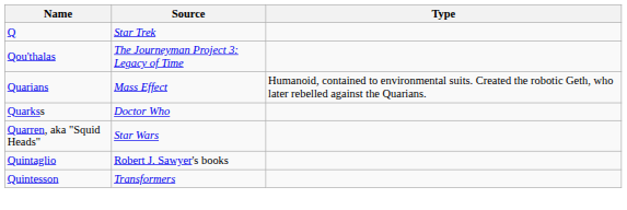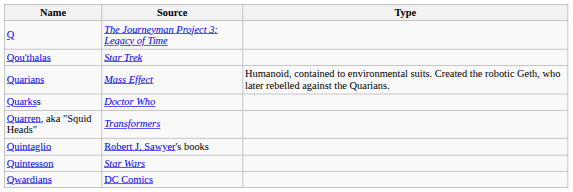Q | Source: Star Trek -> The Journeyman Project 3: Legacy of Time
Qou'thalas | Source: The Journeyman Project 3: Legacy of Time -> Star Trek
Quarren, aka "Squid Heads" | Source: Star Wars -> Transformers
Quintesson | Source: Transformers -> Star Wars
+ row: Qwardians | DC Comics
